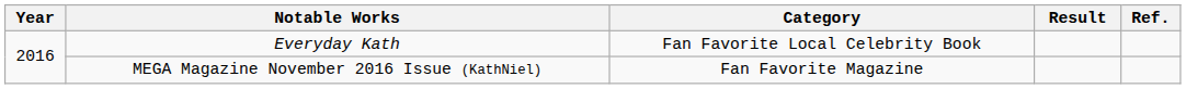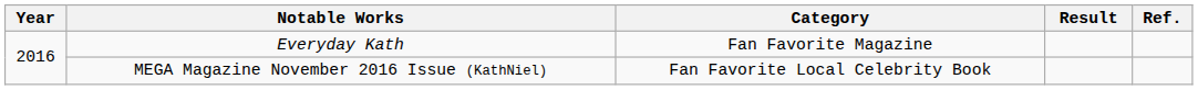Everyday Kath | Category: Fan Favorite Local Celebrity Book -> Fan Favorite Magazine
MEGA Magazine November 2016 Issue (KathNiel) | Category: Fan Favorite Magazine -> Fan Favorite Local Celebrity Book
